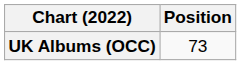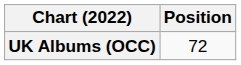UK Albums (OCC) | Position: 73 -> 72
